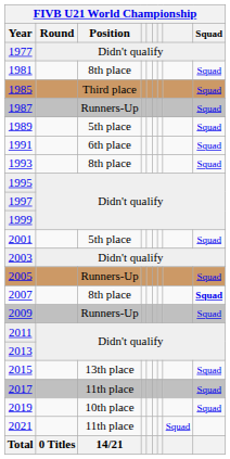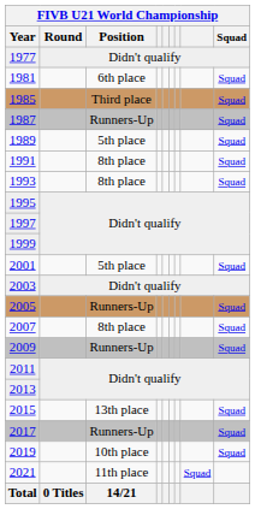1981 | FIVB U21 World Championship / Position: 8th place -> 6th place
1991 | FIVB U21 World Championship / Position: 6th place -> 8th place
2007 | FIVB U21 World Championship / Squad: bold -> normal
2017 | FIVB U21 World Championship / Position: 11th place -> Runners-Up
